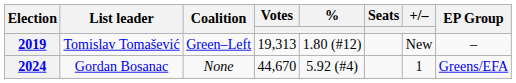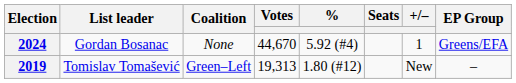rows swapped: 2019 <-> 2024
